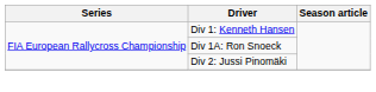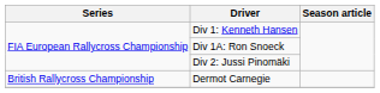+ row: British Rallycross Championship | Dermot Carnegie
